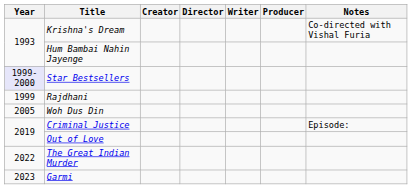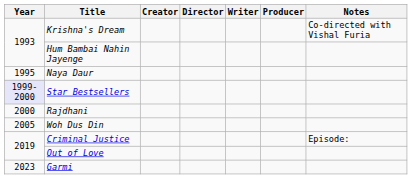+ row: 1995 | Naya Daur
Rajdhani | Year: 1999 -> 2000
- row: 2022 | The Great Indian Murder
